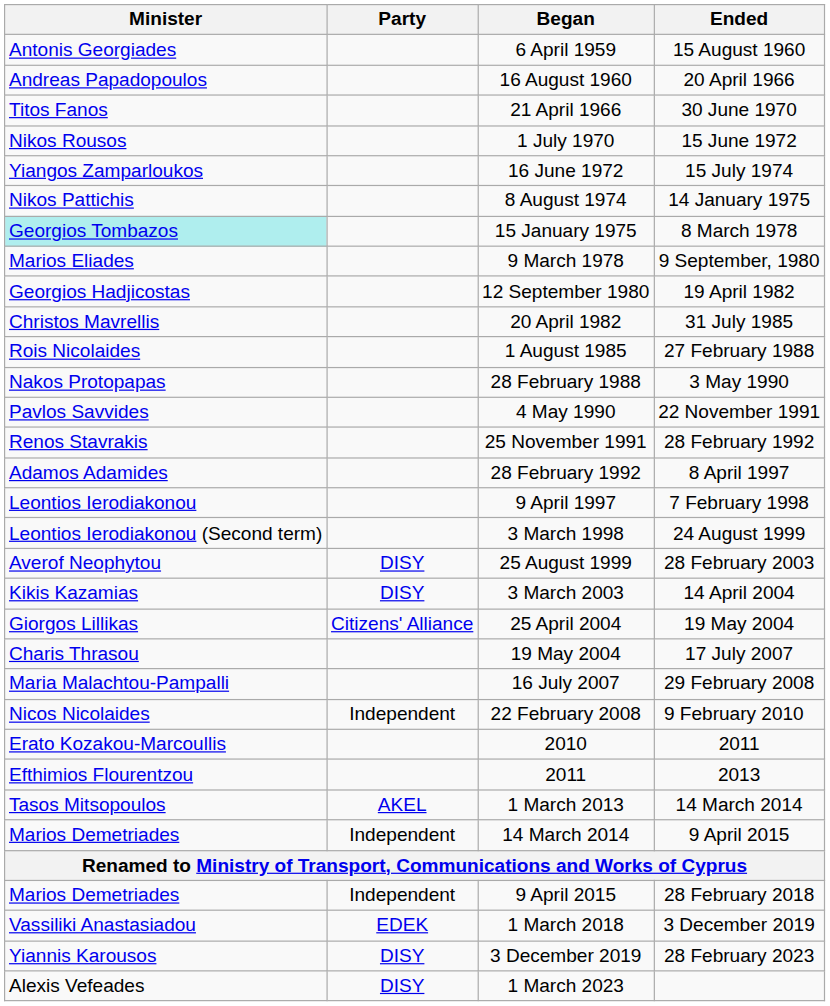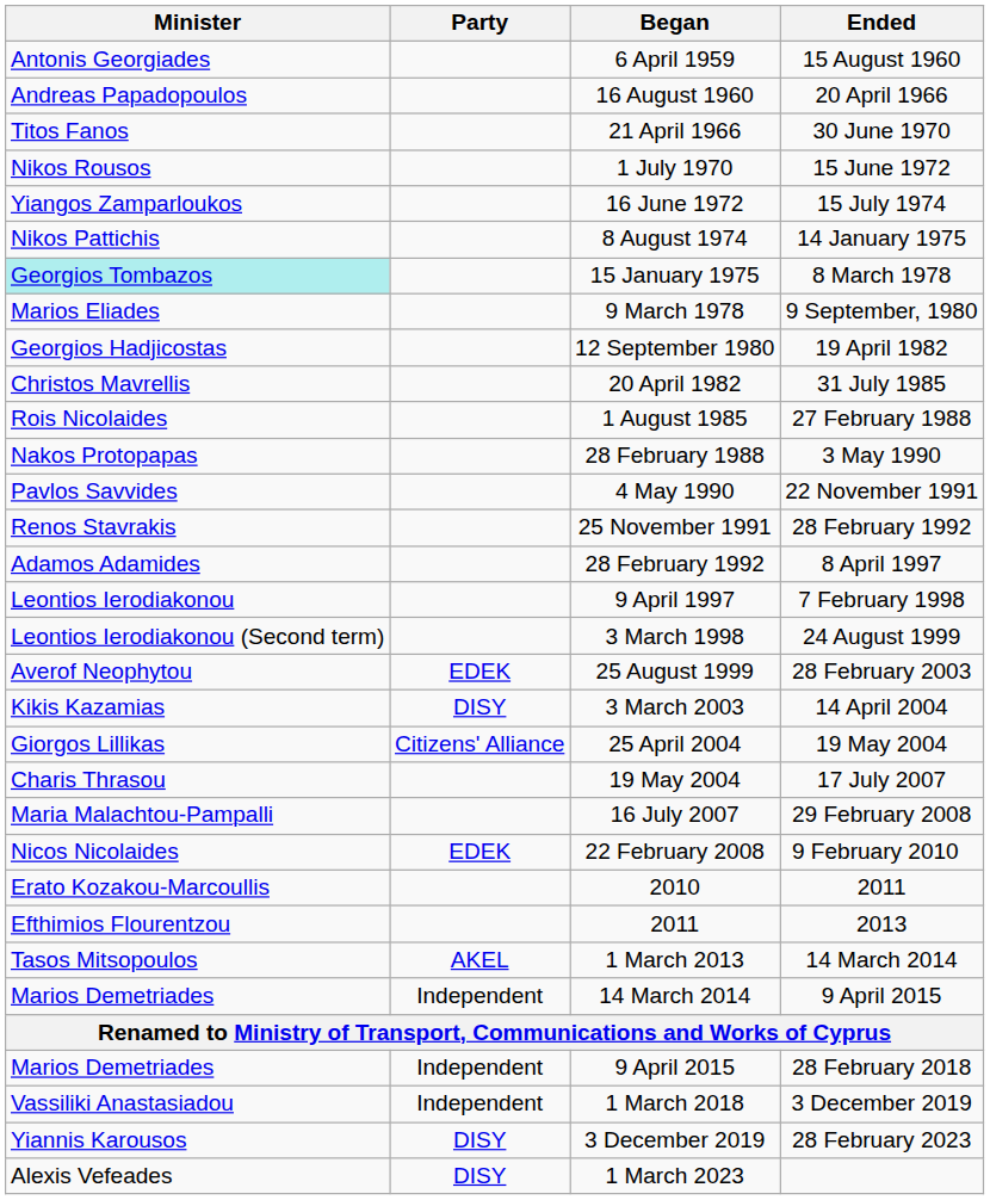25 August 1999 | Party: DISY -> EDEK
22 February 2008 | Party: Independent -> EDEK
1 March 2018 | Party: EDEK -> Independent
